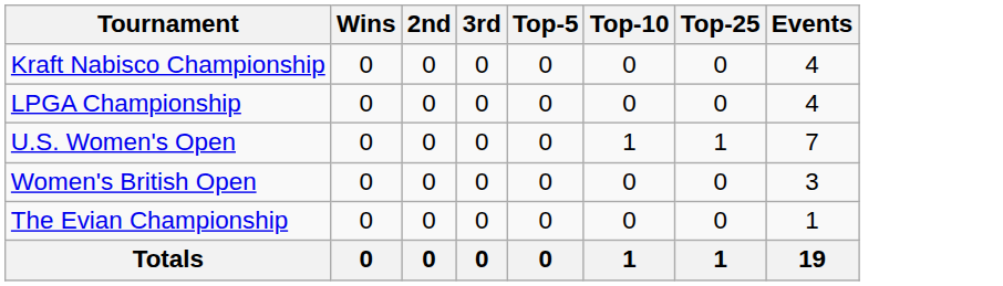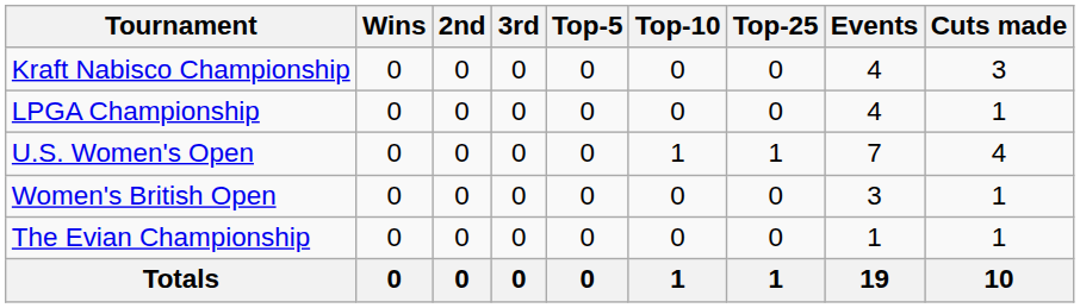+ column: Cuts made | 3 | 1 | 4 | 1 | 1 | 10
